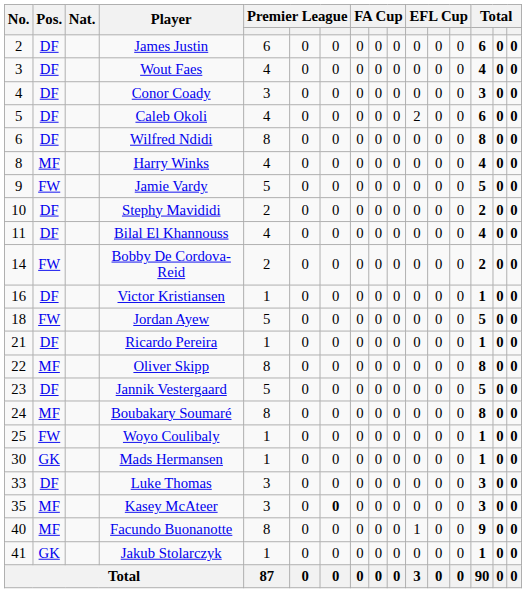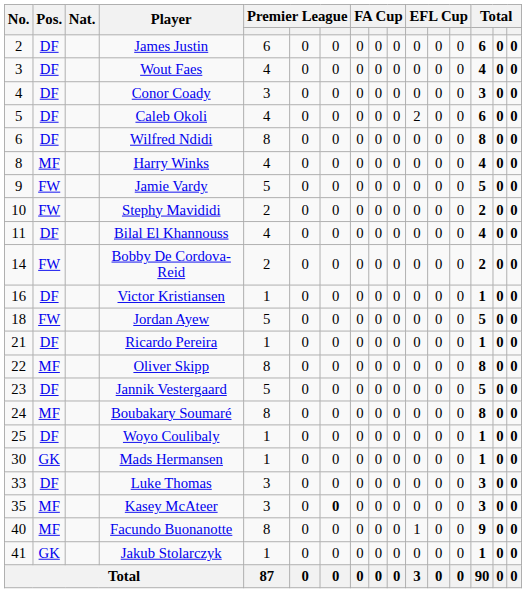Stephy Mavididi | Pos.: DF -> FW
Woyo Coulibaly | Pos.: FW -> DF
